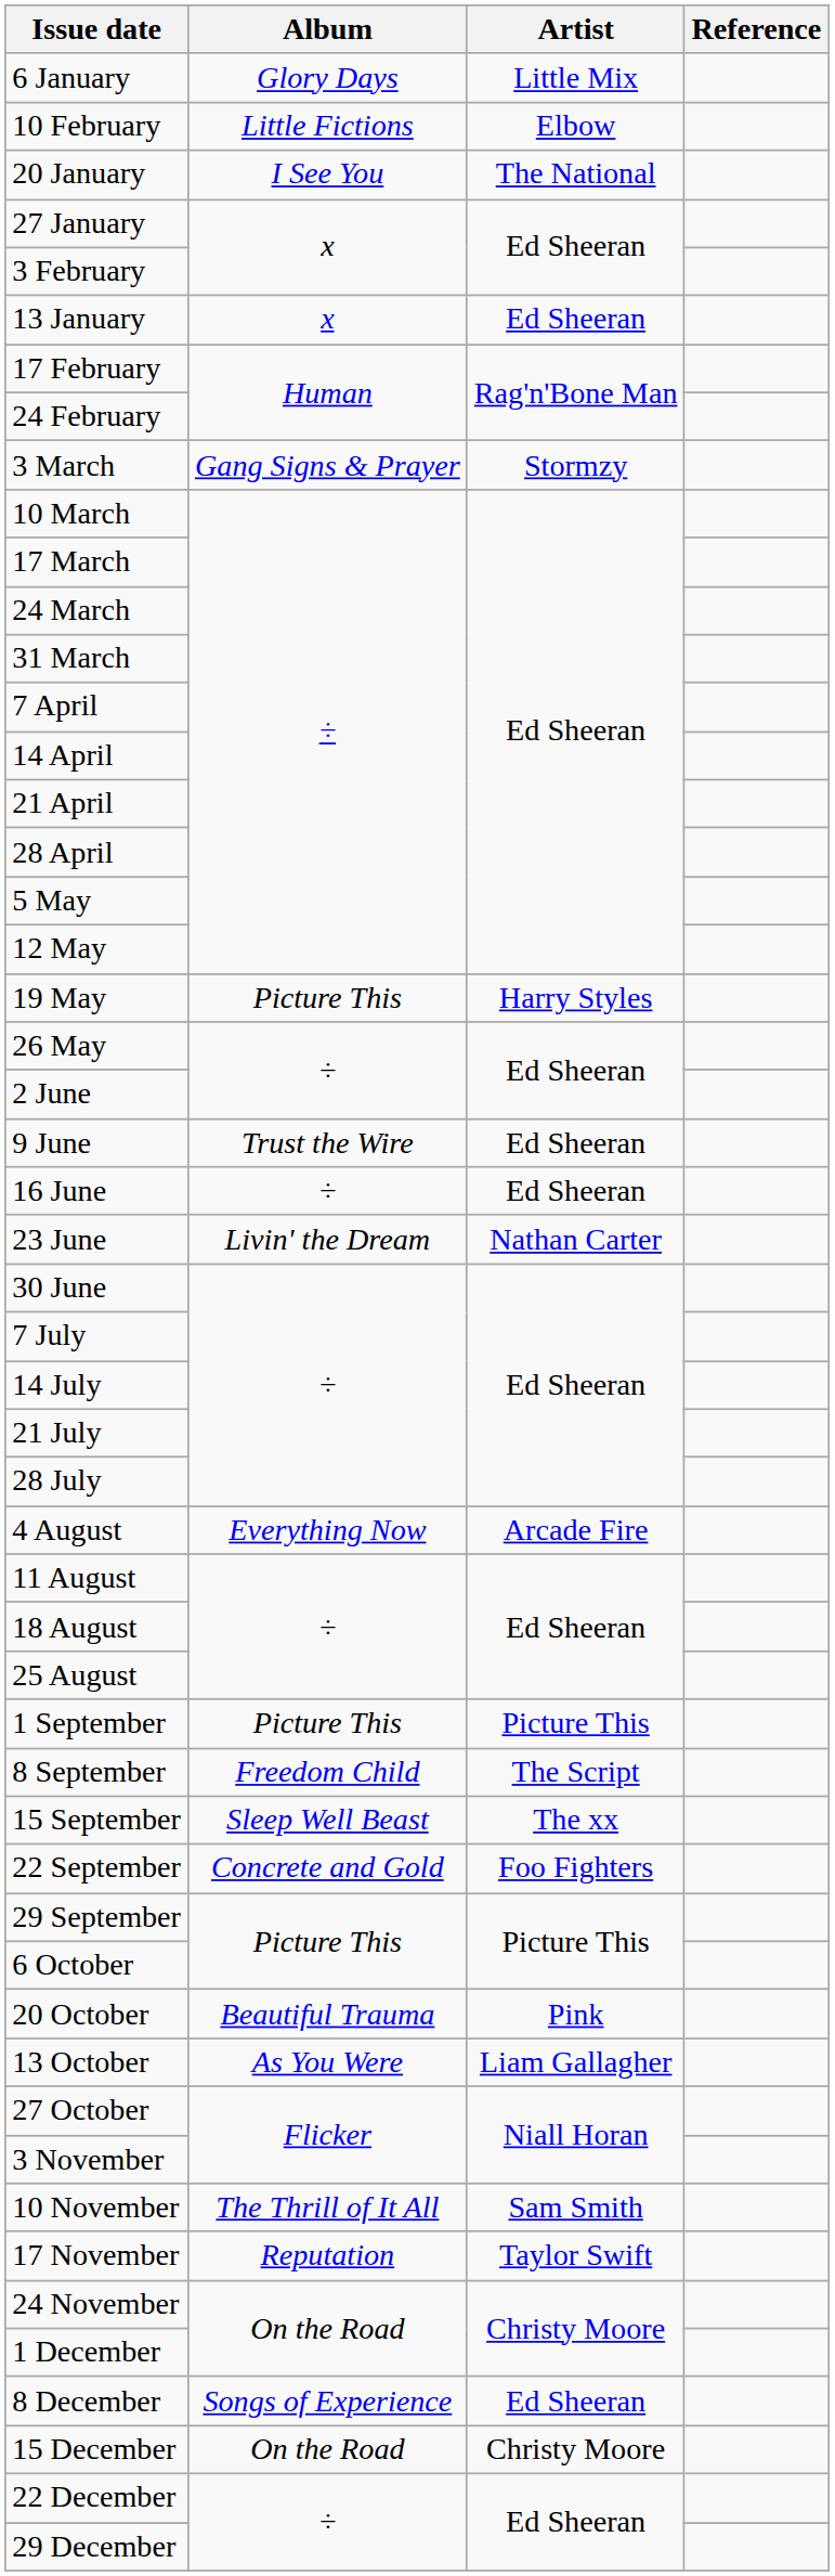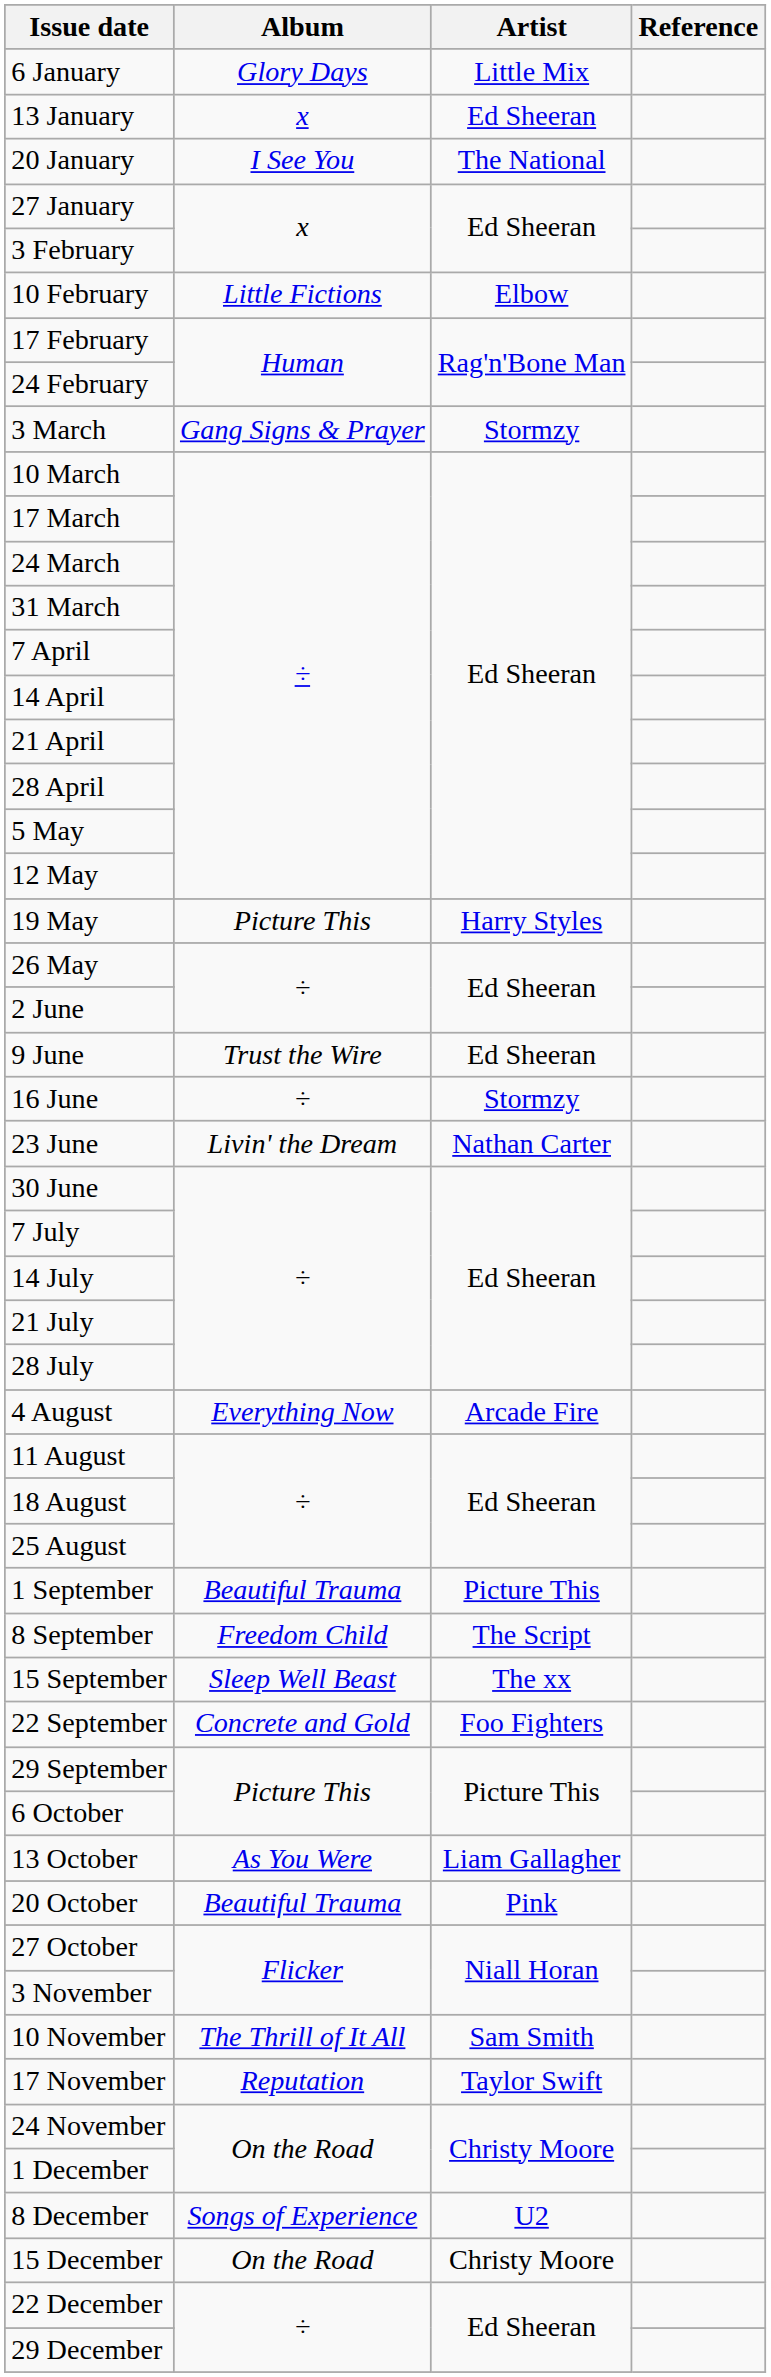rows swapped: 13 January <-> 10 February
16 June | Artist: Ed Sheeran -> Stormzy
1 September | Album: Picture This -> Beautiful Trauma
rows swapped: 13 October <-> 20 October
8 December | Artist: Ed Sheeran -> U2
